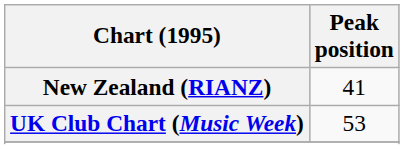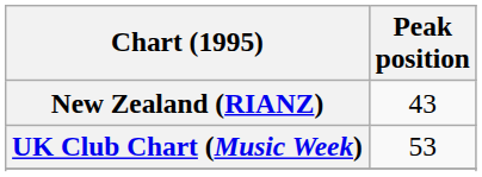New Zealand (RIANZ) | Peak position: 41 -> 43
